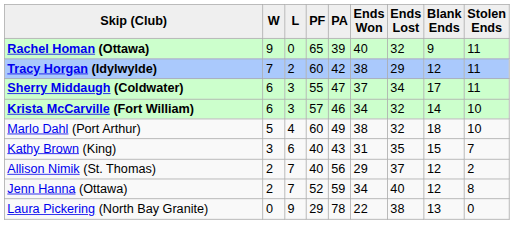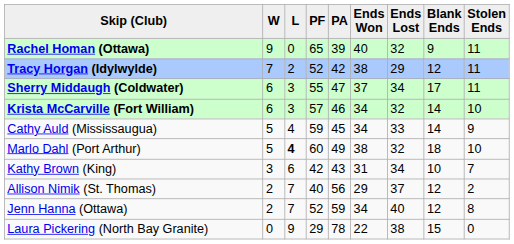Tracy Horgan (Idylwylde) | PF: 60 -> 52
+ row: Cathy Auld (Mississaugua) | 5 | 4 | 59 | 45 | 34 | 33 | 14 | 9
Marlo Dahl (Port Arthur) | L: normal -> bold
Kathy Brown (King) | PF: 40 -> 42
Kathy Brown (King) | Ends Lost: 35 -> 34
Kathy Brown (King) | Blank Ends: 15 -> 10
Laura Pickering (North Bay Granite) | Blank Ends: 13 -> 15
